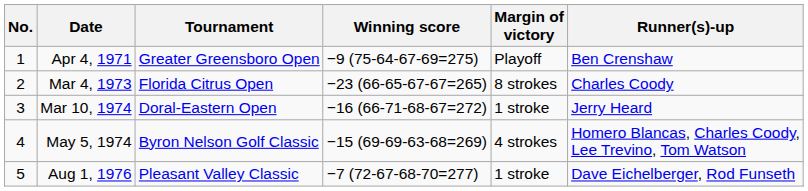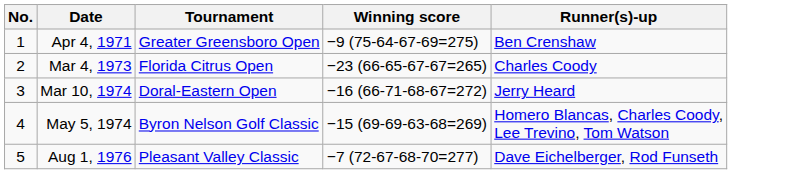- column: Margin of victory | Playoff | 8 strokes | 1 stroke | 4 strokes | 1 stroke
